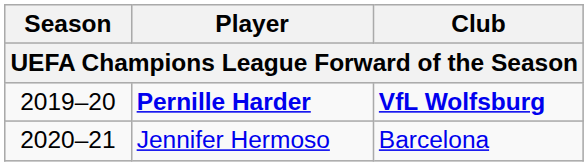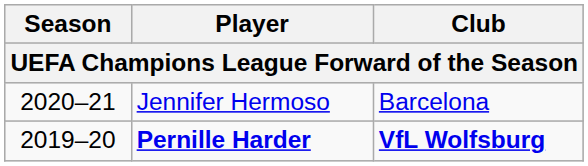rows swapped: Pernille Harder <-> Jennifer Hermoso
